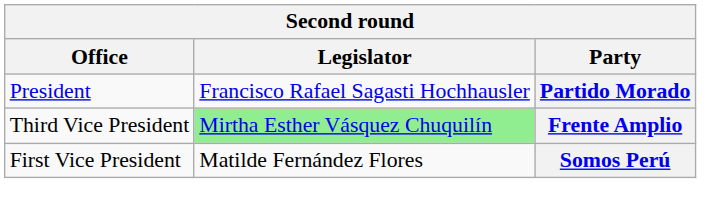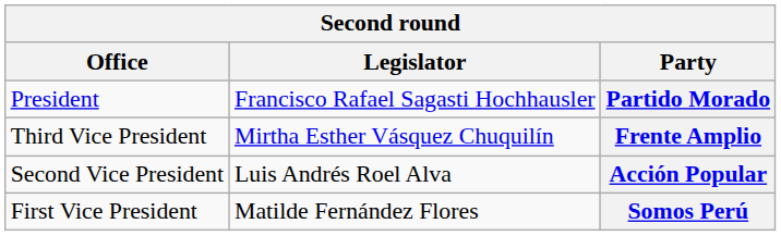Frente Amplio | Legislator: lightgreen background -> no background
+ row: Second Vice President | Luis Andrés Roel Alva | Acción Popular
